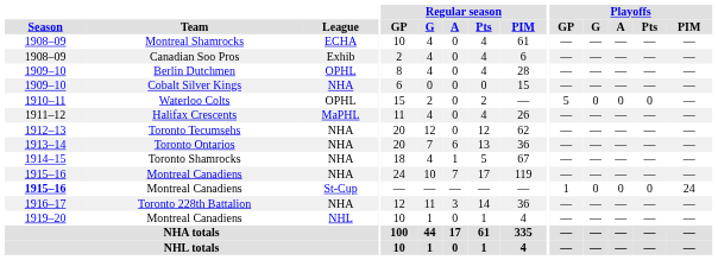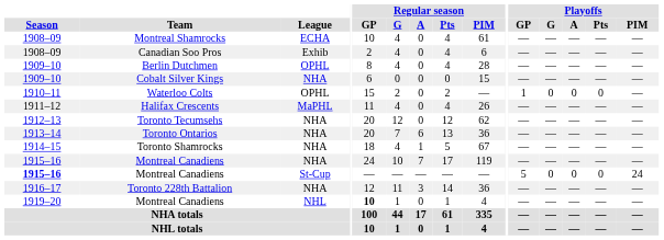Waterloo Colts | Playoffs / GP: 5 -> 1
Montreal Canadiens / St-Cup | Playoffs / GP: 1 -> 5
Montreal Canadiens / NHL | Regular season / GP: normal -> bold
